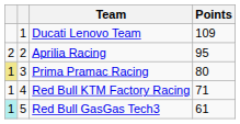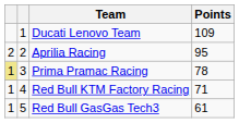Prima Pramac Racing | Points: 80 -> 78
Red Bull GasGas Tech3 | column 1: paleturquoise background -> no background
